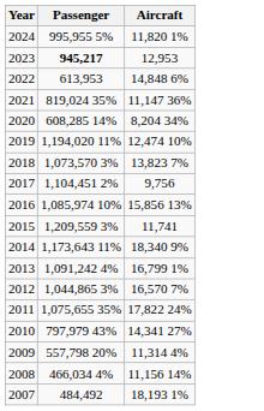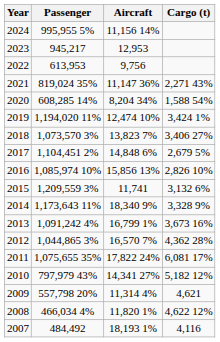+ column: Cargo (t) | 2,271 43% | 1,588 54% | 3,424 1% | 3,406 27% | 2,679 5% | 2,826 10% | 3,132 6% | 3,328 9% | 3,673 16% | 4,362 28% | 6,081 17% | 5,182 12% | 4,621 | 4,622 12% | 4,116
2024 | Aircraft: 11,820 1% -> 11,156 14%
2023 | Passenger: bold -> normal
2022 | Aircraft: 14,848 6% -> 9,756
2017 | Aircraft: 9,756 -> 14,848 6%
2008 | Aircraft: 11,156 14% -> 11,820 1%
